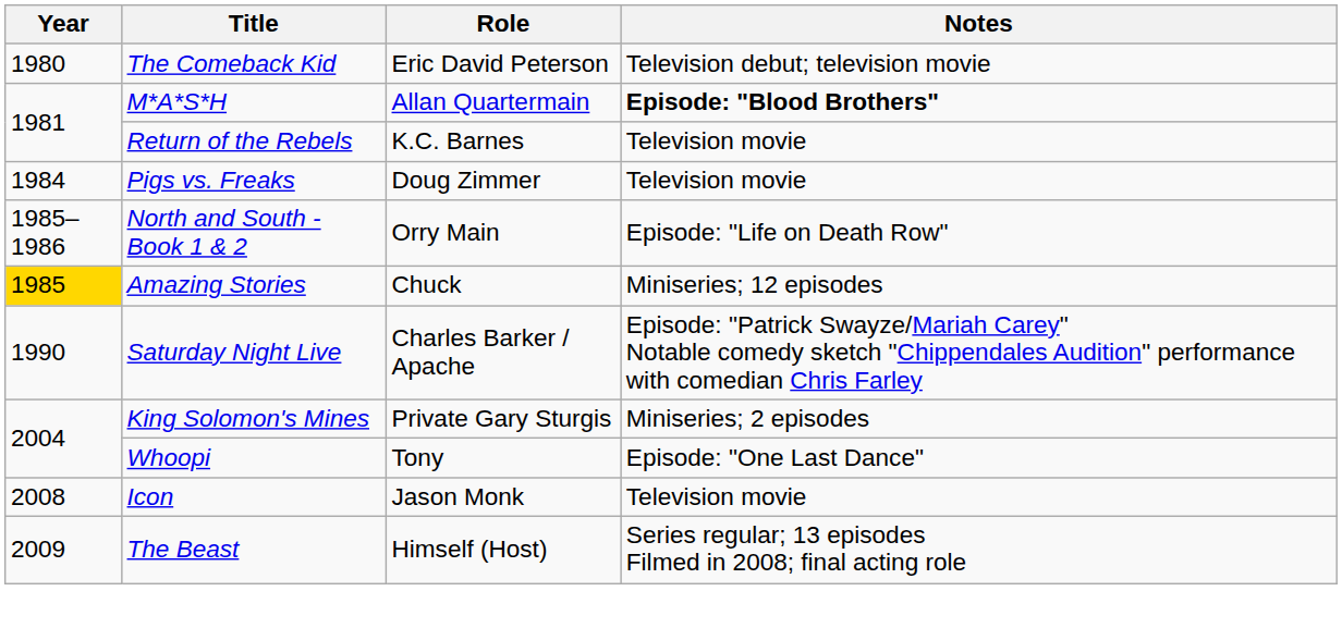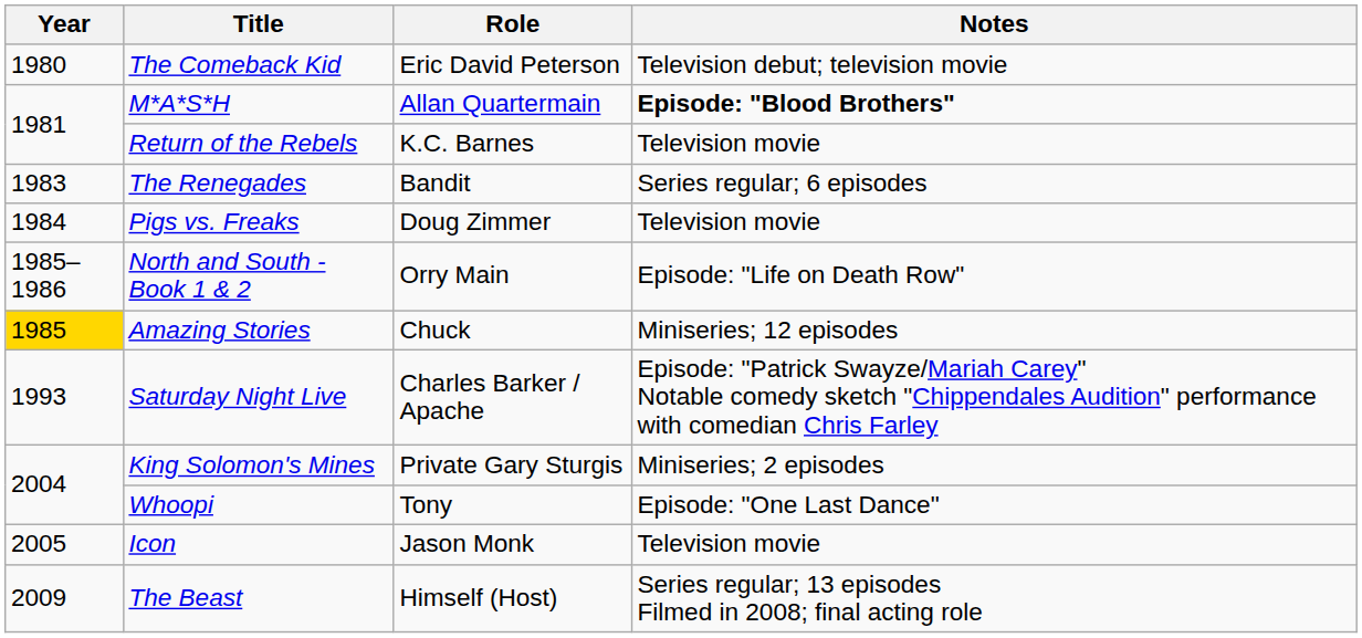+ row: 1983 | The Renegades | Bandit | Series regular; 6 episodes
Saturday Night Live | Year: 1990 -> 1993
Icon | Year: 2008 -> 2005
